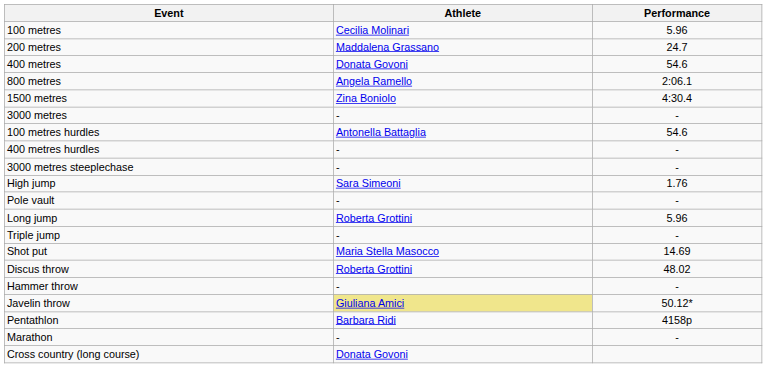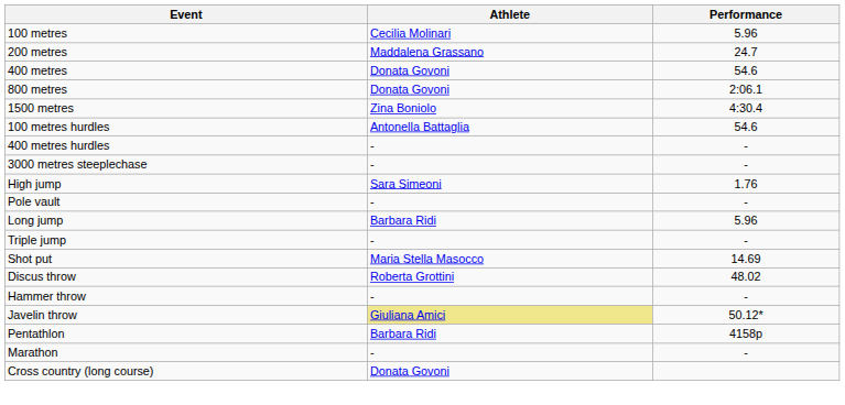800 metres | Athlete: Angela Ramello -> Donata Govoni
- row: 3000 metres | - | -
Long jump | Athlete: Roberta Grottini -> Barbara Ridi
